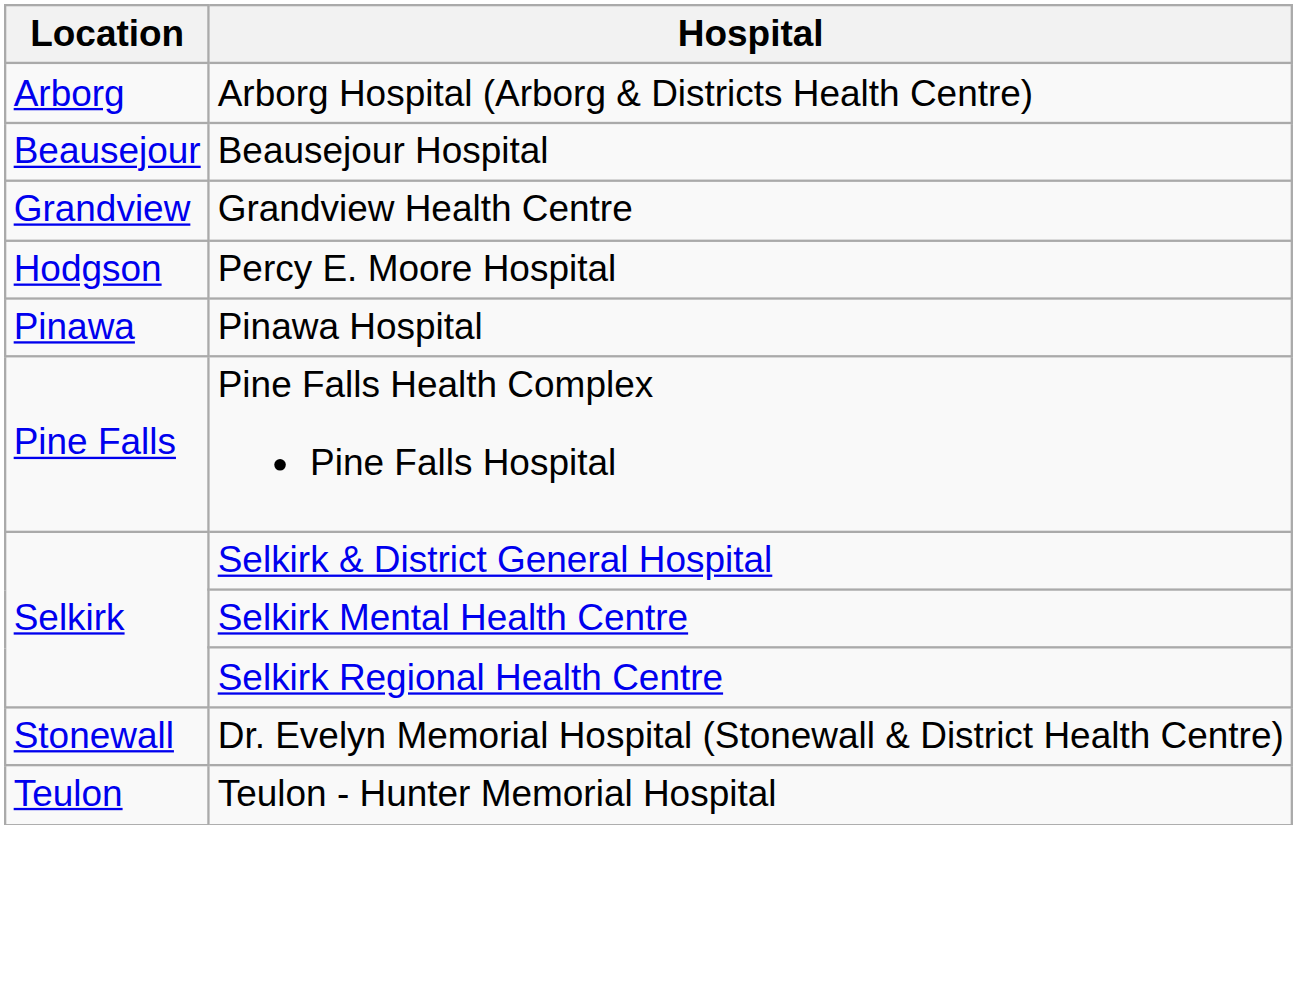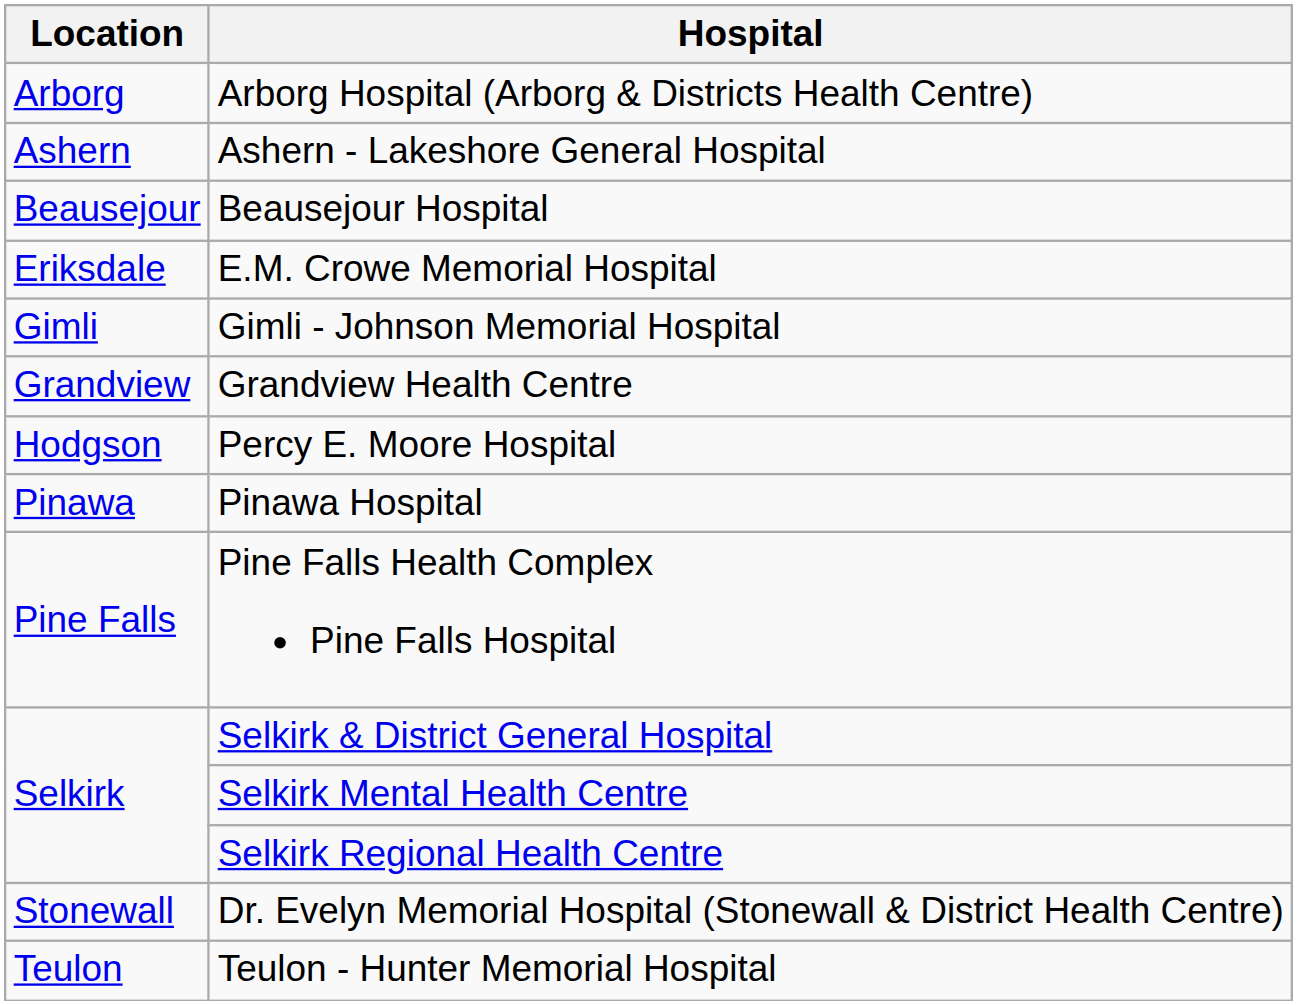+ row: Ashern | Ashern - Lakeshore General Hospital
+ row: Eriksdale | E.M. Crowe Memorial Hospital
+ row: Gimli | Gimli - Johnson Memorial Hospital
